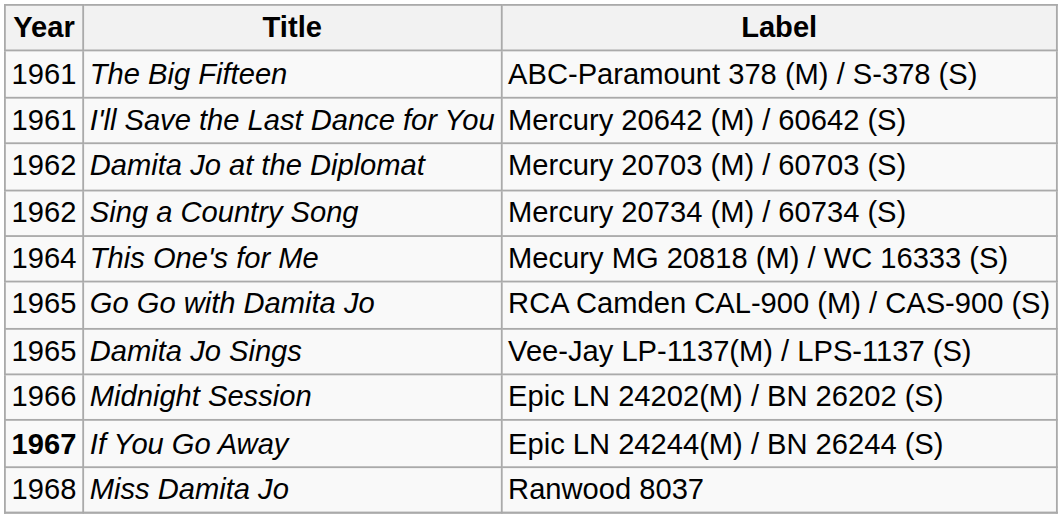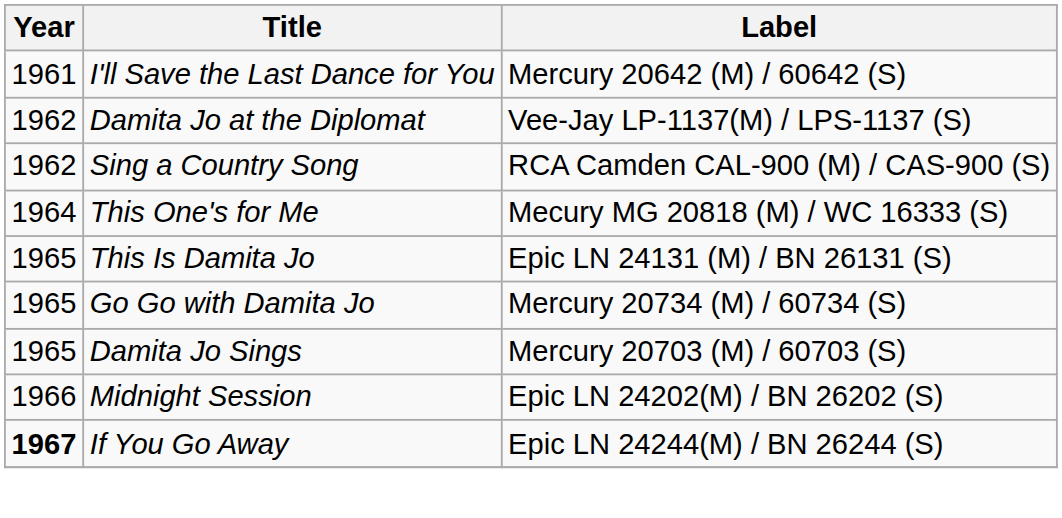- row: 1961 | The Big Fifteen | ABC-Paramount 378 (M) / S-378 (S)
Damita Jo at the Diplomat | Label: Mercury 20703 (M) / 60703 (S) -> Vee-Jay LP-1137(M) / LPS-1137 (S)
Sing a Country Song | Label: Mercury 20734 (M) / 60734 (S) -> RCA Camden CAL-900 (M) / CAS-900 (S)
+ row: 1965 | This Is Damita Jo | Epic LN 24131 (M) / BN 26131 (S)
Go Go with Damita Jo | Label: RCA Camden CAL-900 (M) / CAS-900 (S) -> Mercury 20734 (M) / 60734 (S)
Damita Jo Sings | Label: Vee-Jay LP-1137(M) / LPS-1137 (S) -> Mercury 20703 (M) / 60703 (S)
- row: 1968 | Miss Damita Jo | Ranwood 8037
